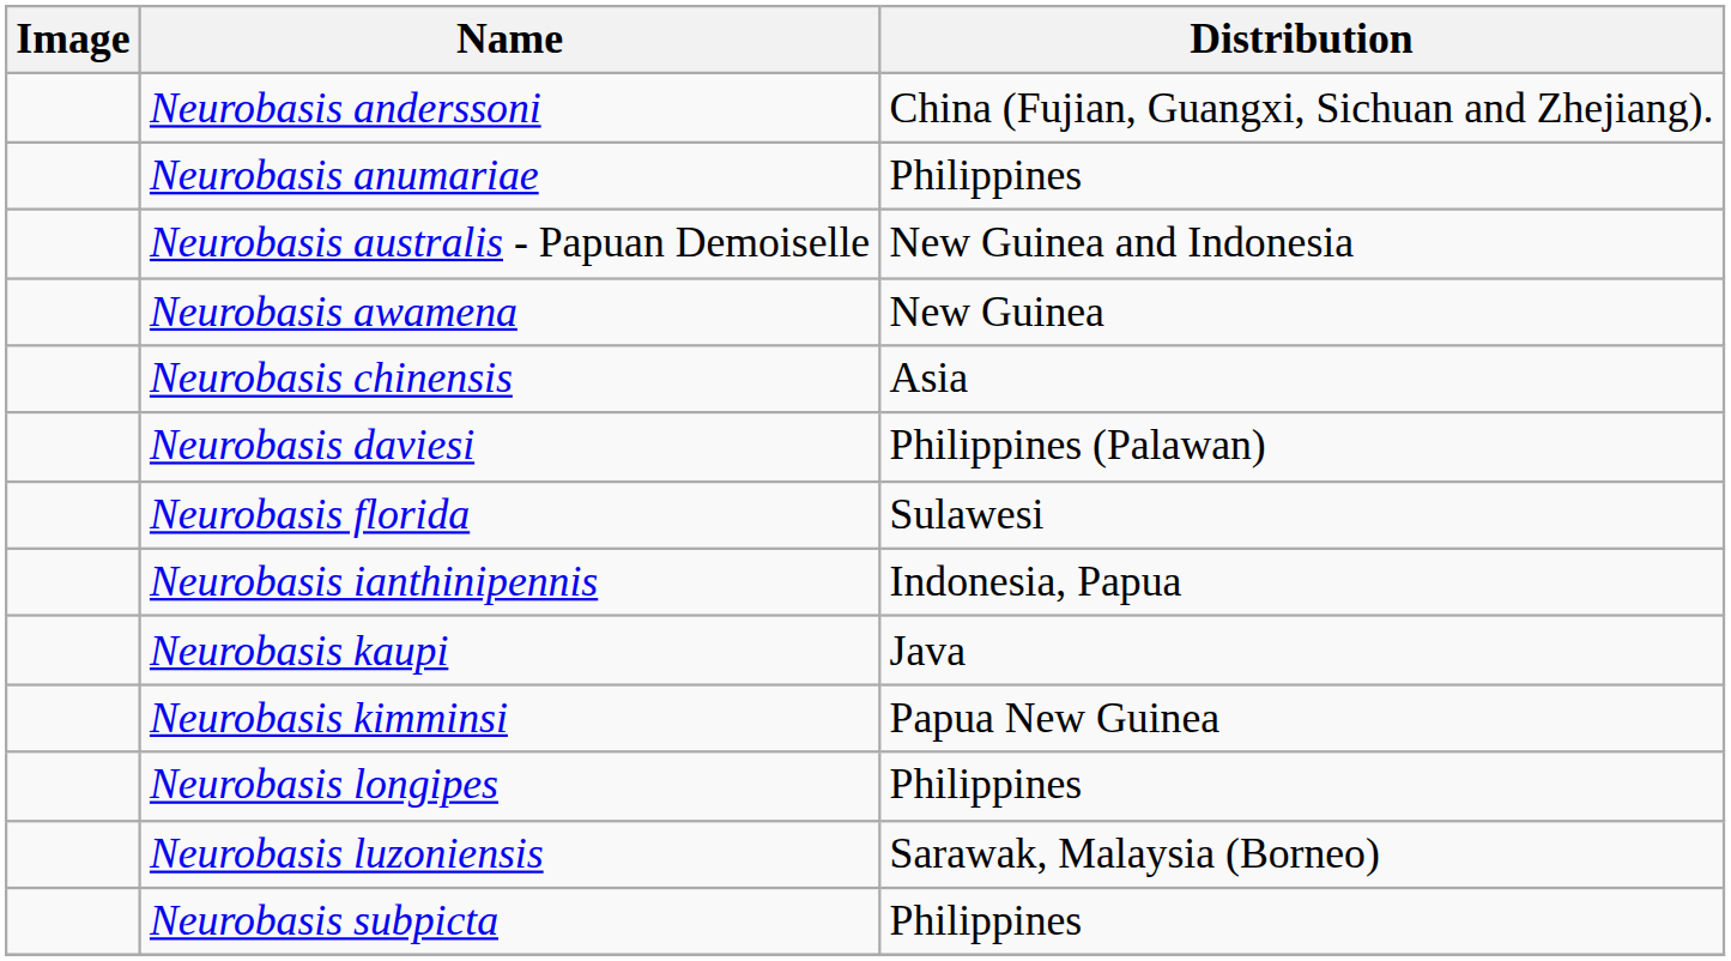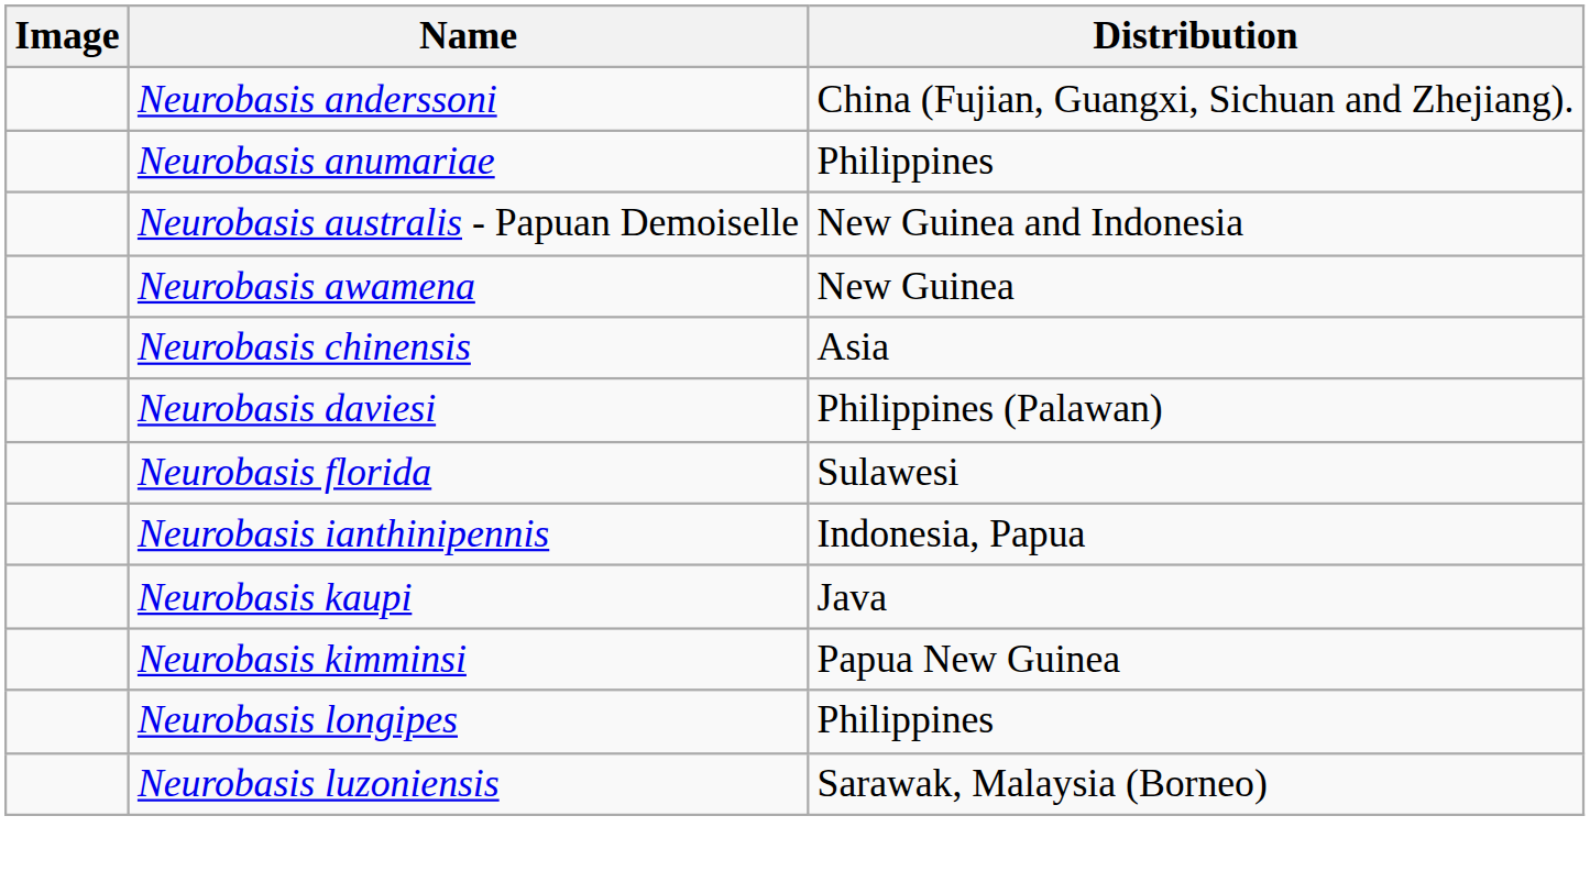- row: Neurobasis subpicta | Philippines
